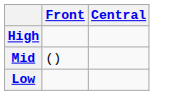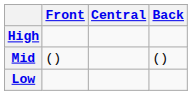+ column: Back | ()
